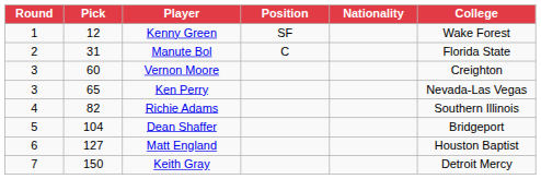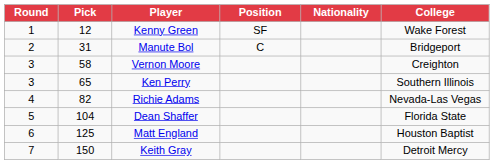Manute Bol | College: Florida State -> Bridgeport
Vernon Moore | Pick: 60 -> 58
Ken Perry | College: Nevada-Las Vegas -> Southern Illinois
Richie Adams | College: Southern Illinois -> Nevada-Las Vegas
Dean Shaffer | College: Bridgeport -> Florida State
Matt England | Pick: 127 -> 125
